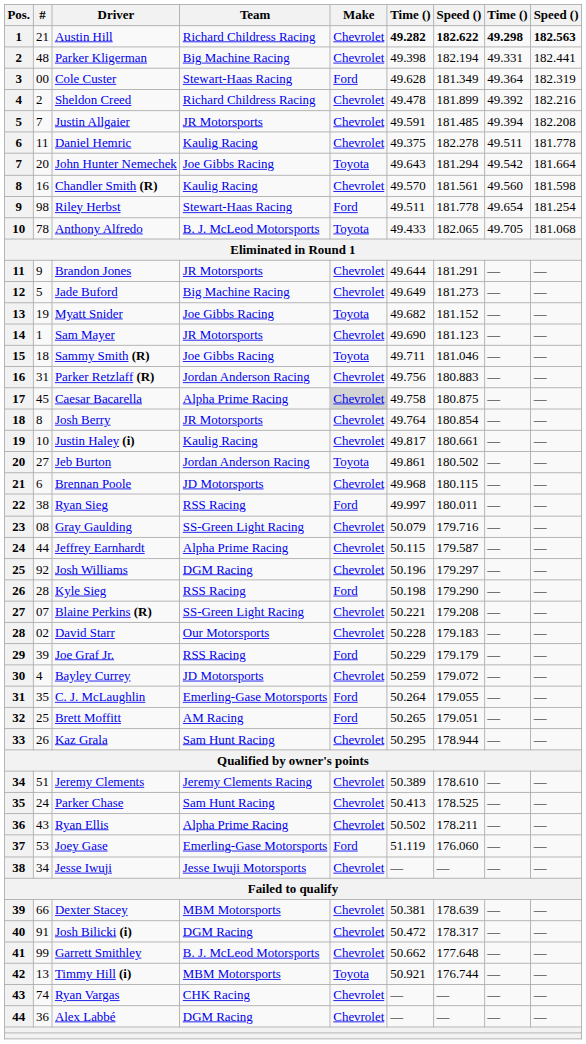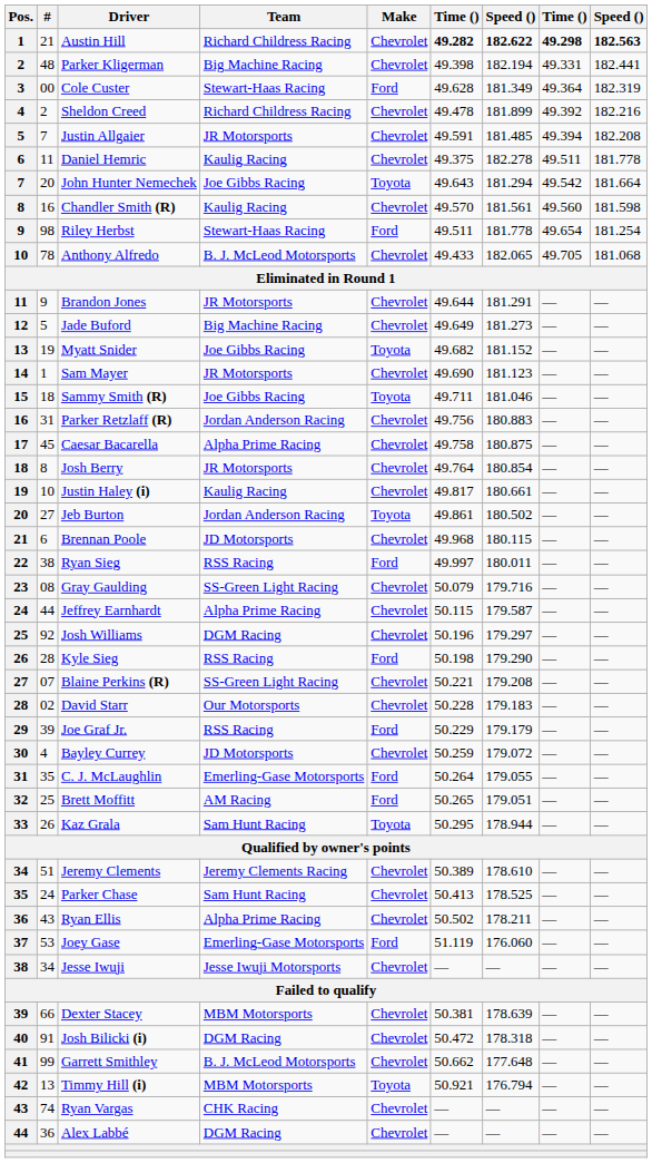Anthony Alfredo | Make: Toyota -> Chevrolet
Caesar Bacarella | Make: lightgrey background -> no background
Kaz Grala | Make: Chevrolet -> Toyota
Josh Bilicki (i) | column 7: 178.317 -> 178.318
Timmy Hill (i) | column 7: 176.744 -> 176.794
